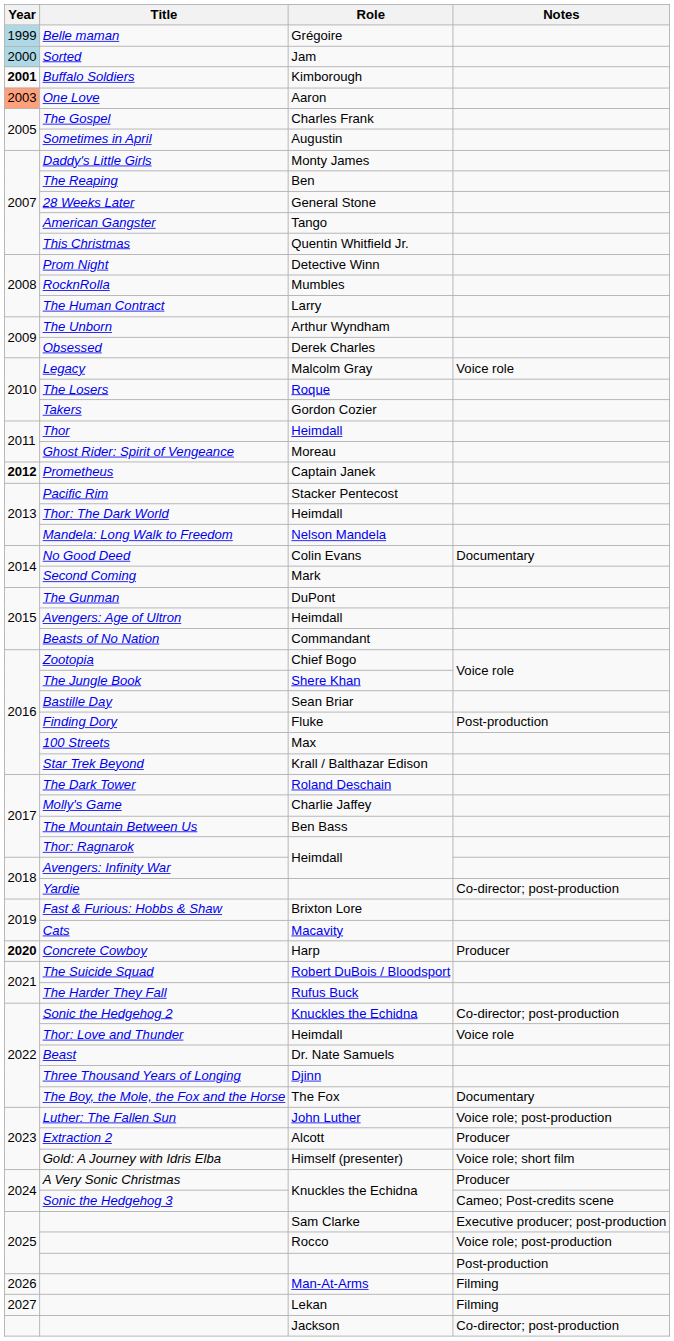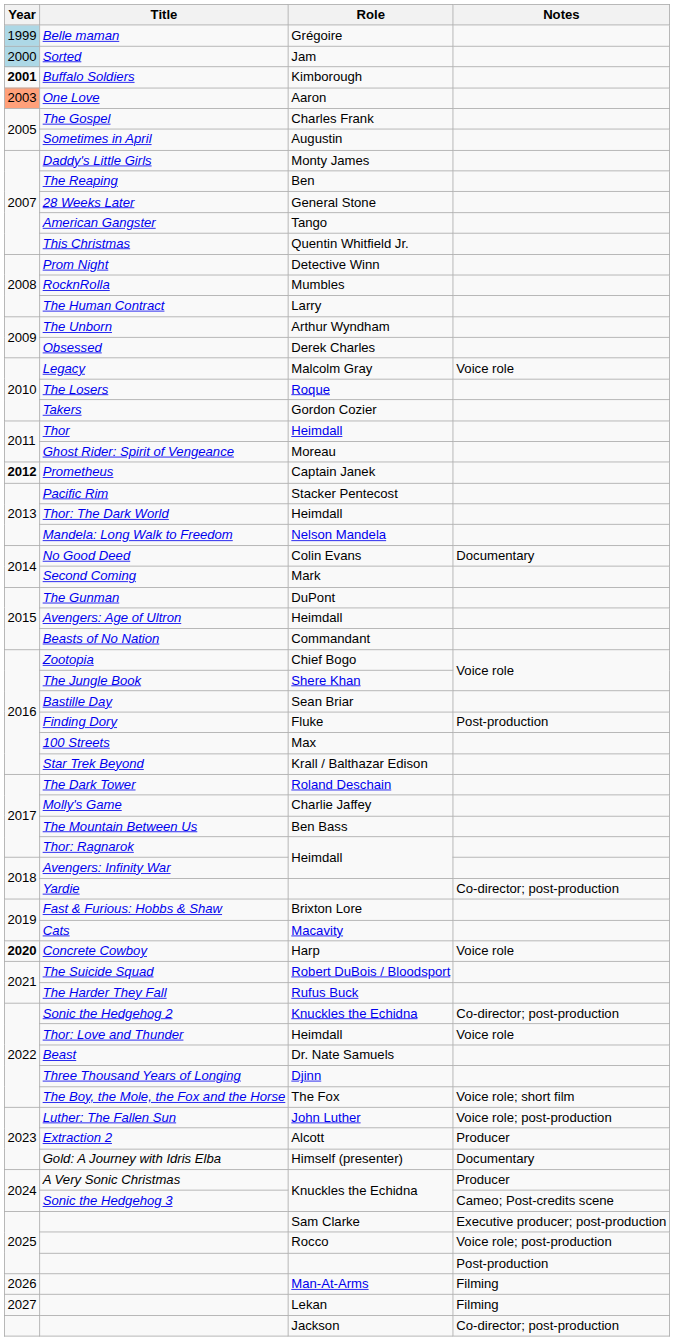Concrete Cowboy | Notes: Producer -> Voice role
The Boy, the Mole, the Fox and the Horse | Notes: Documentary -> Voice role; short film
Gold: A Journey with Idris Elba | Notes: Voice role; short film -> Documentary
